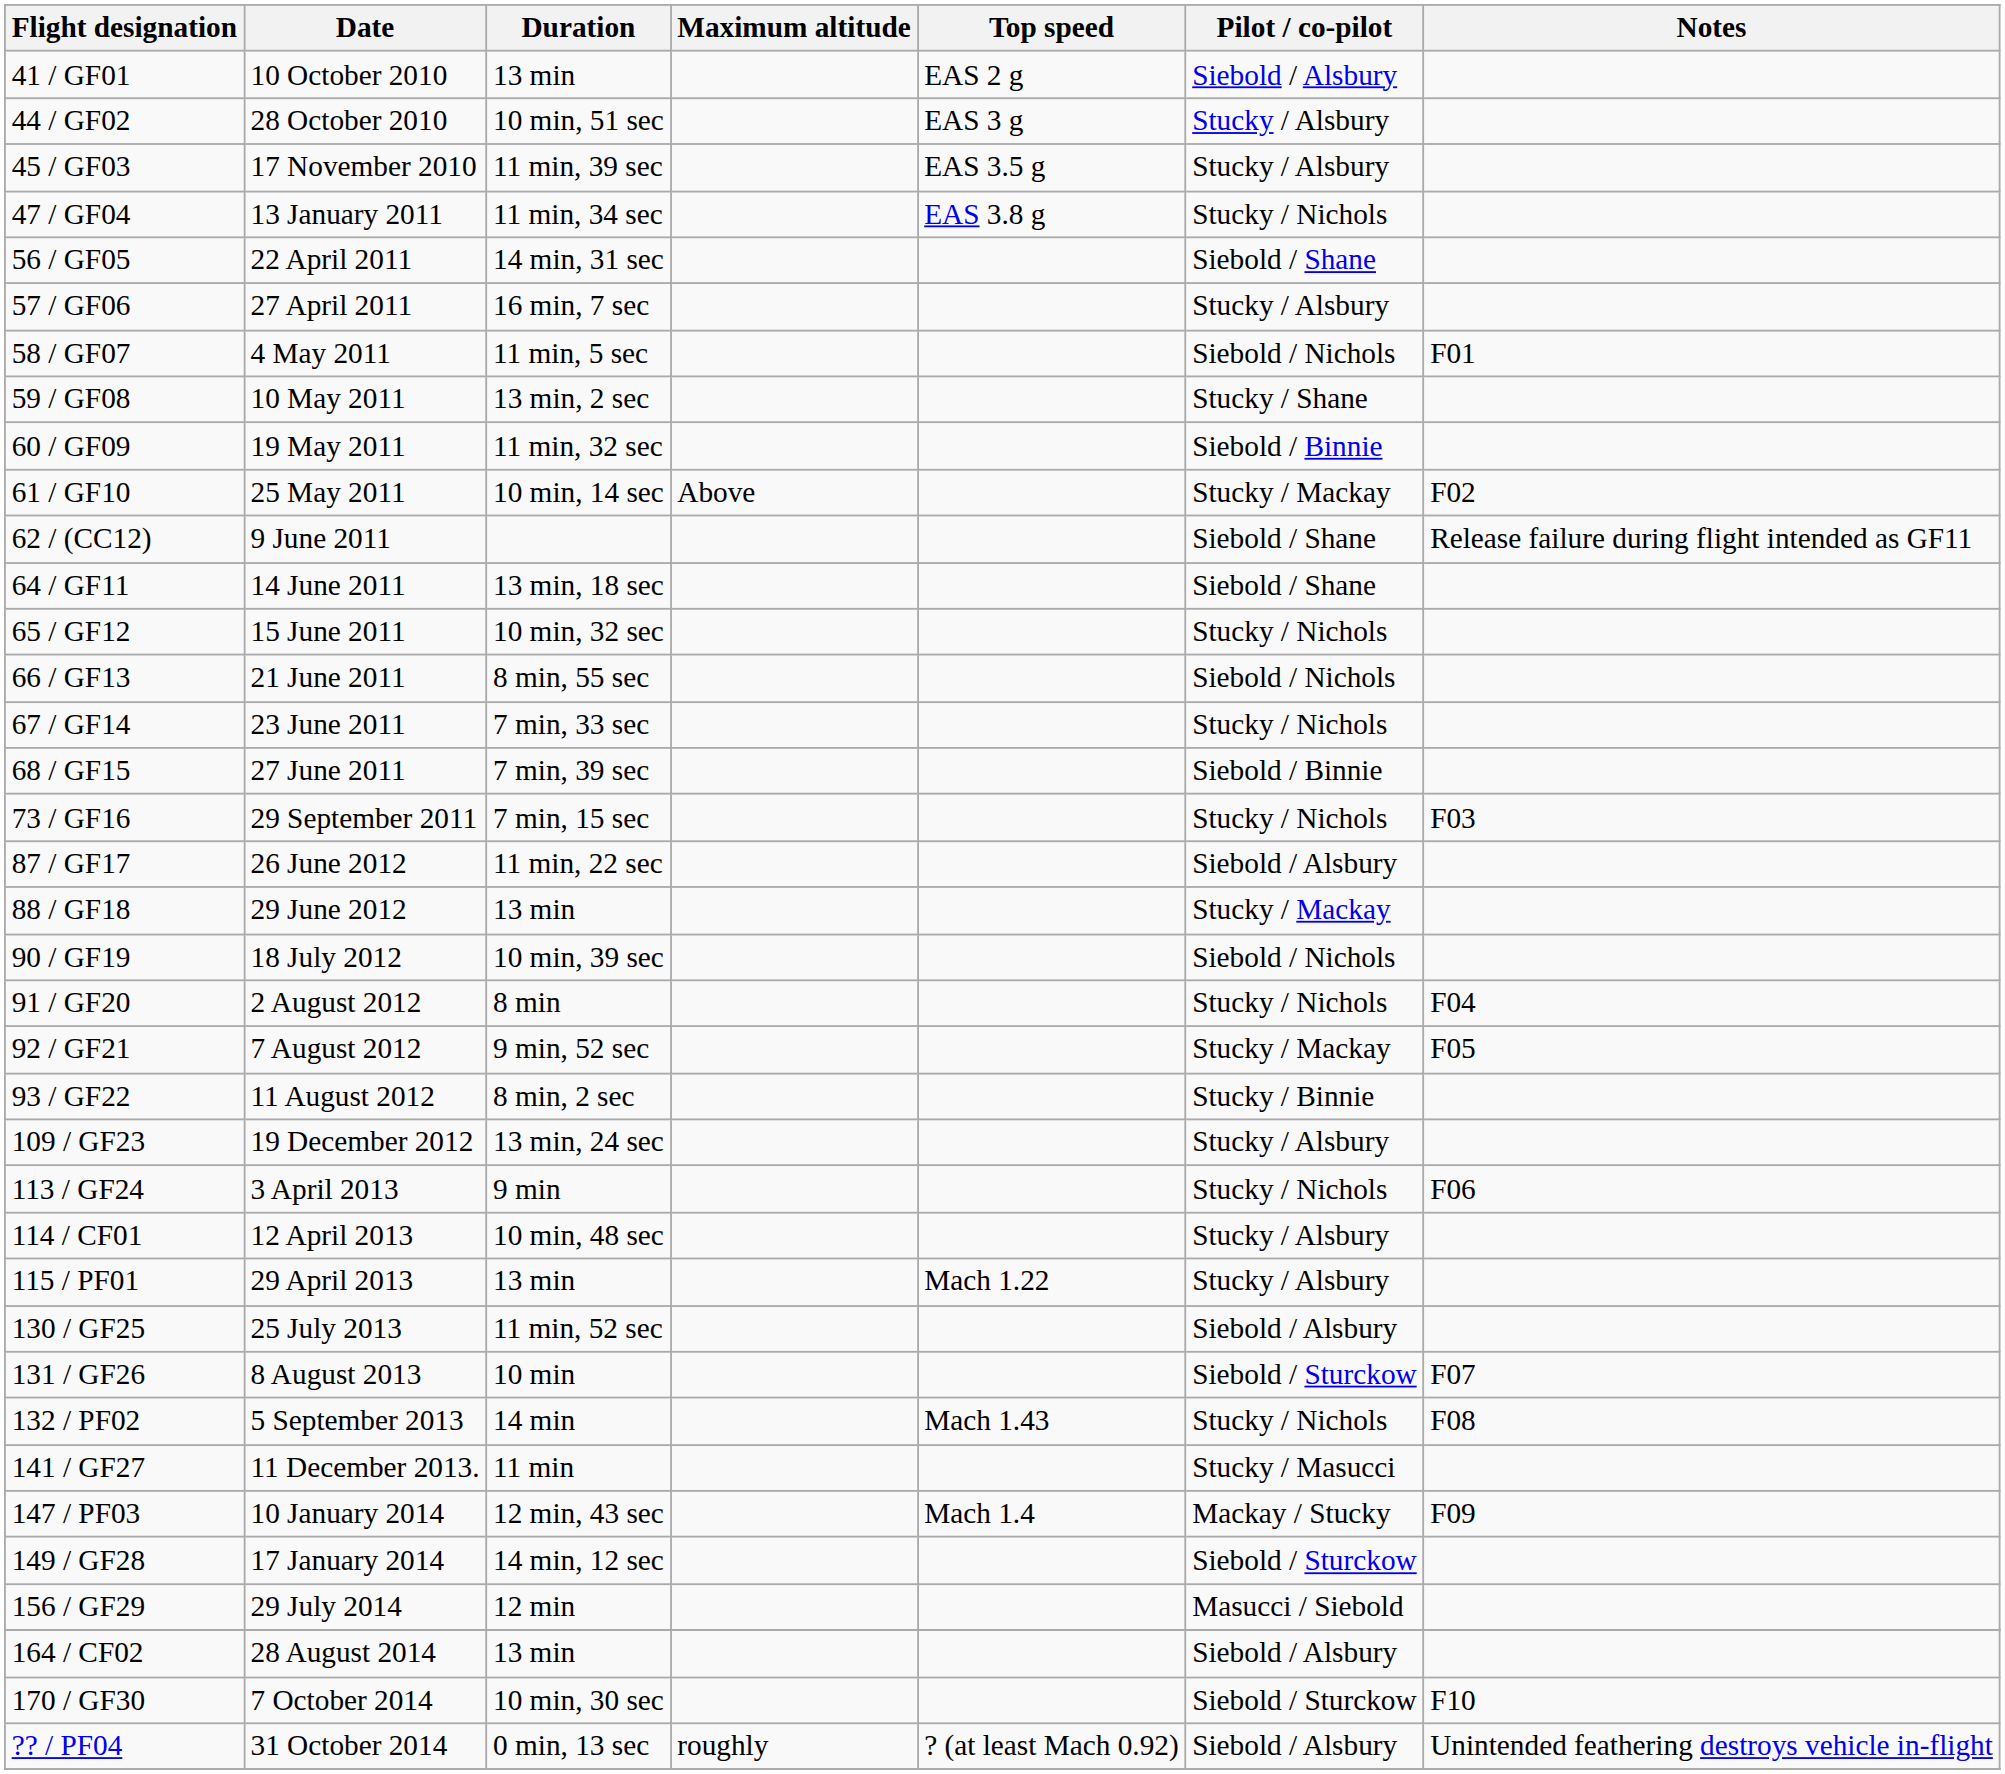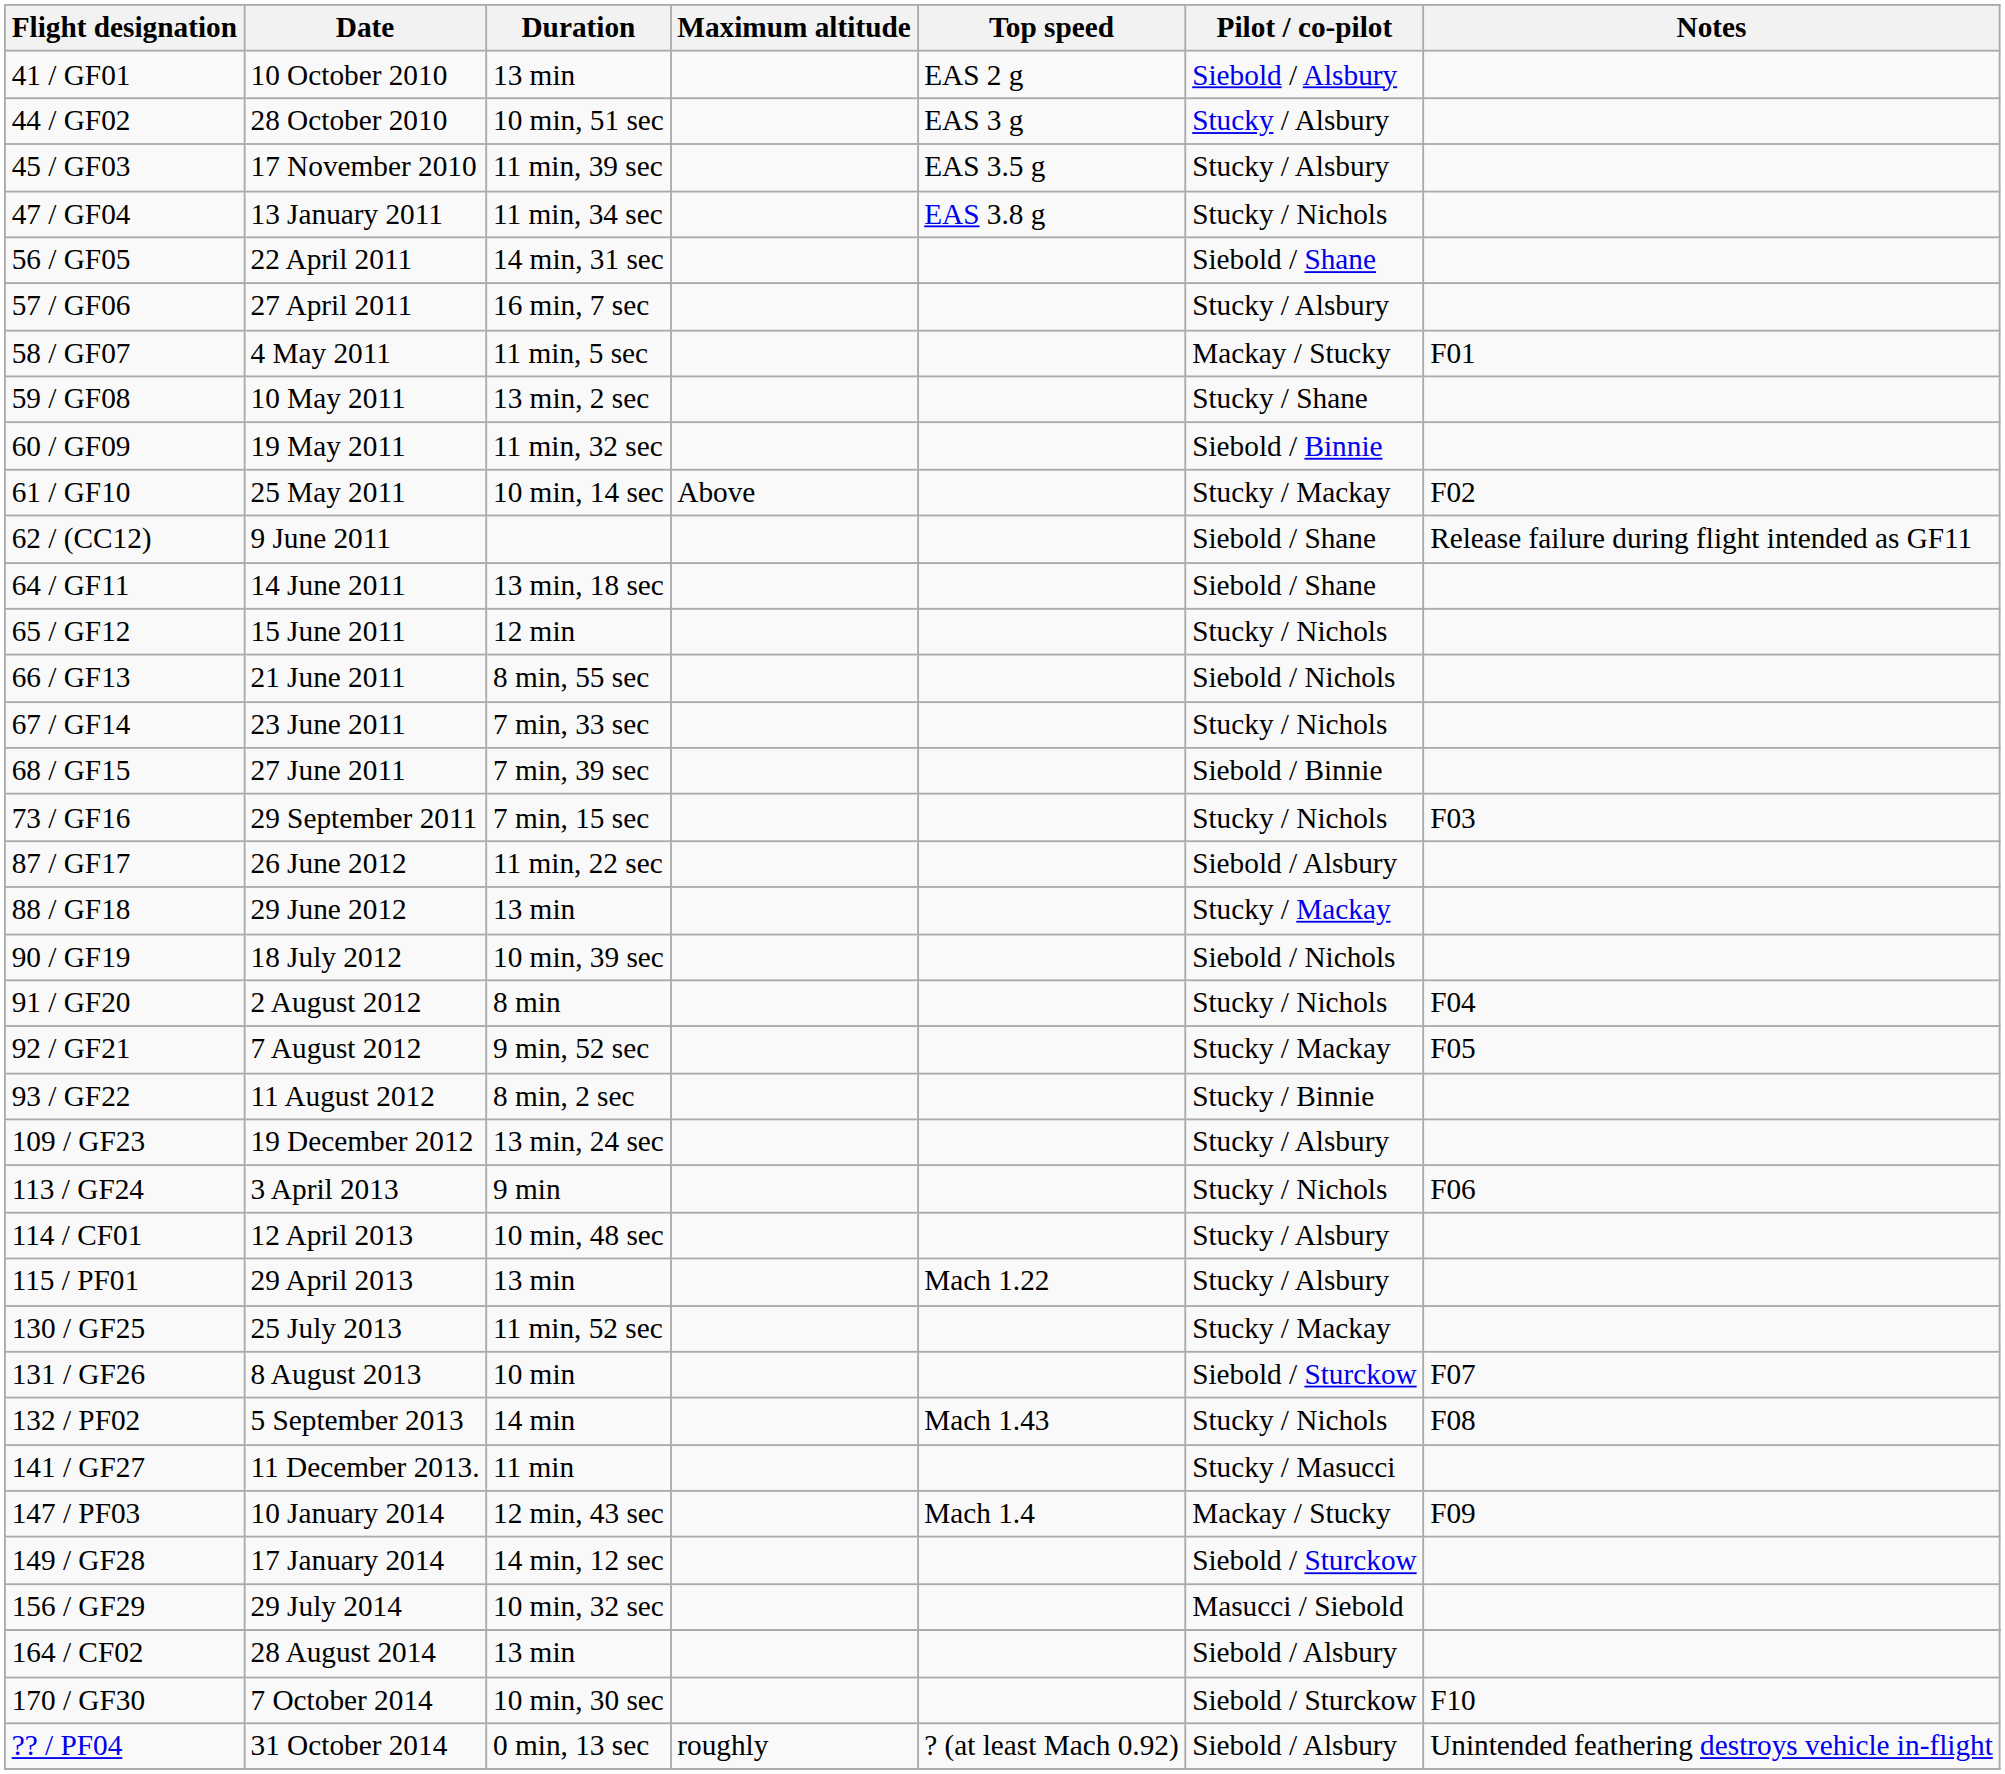58 / GF07 | Pilot / co-pilot: Siebold / Nichols -> Mackay / Stucky
65 / GF12 | Duration: 10 min, 32 sec -> 12 min
130 / GF25 | Pilot / co-pilot: Siebold / Alsbury -> Stucky / Mackay
156 / GF29 | Duration: 12 min -> 10 min, 32 sec
